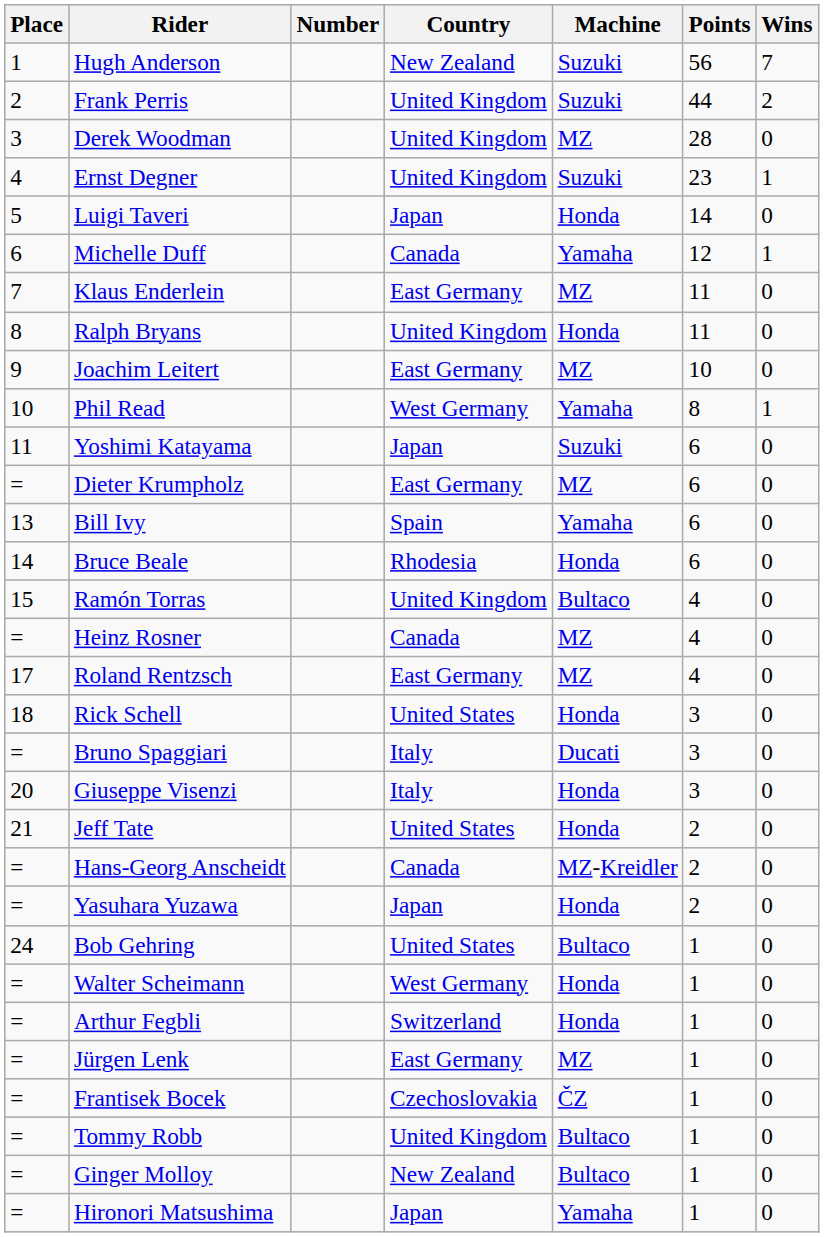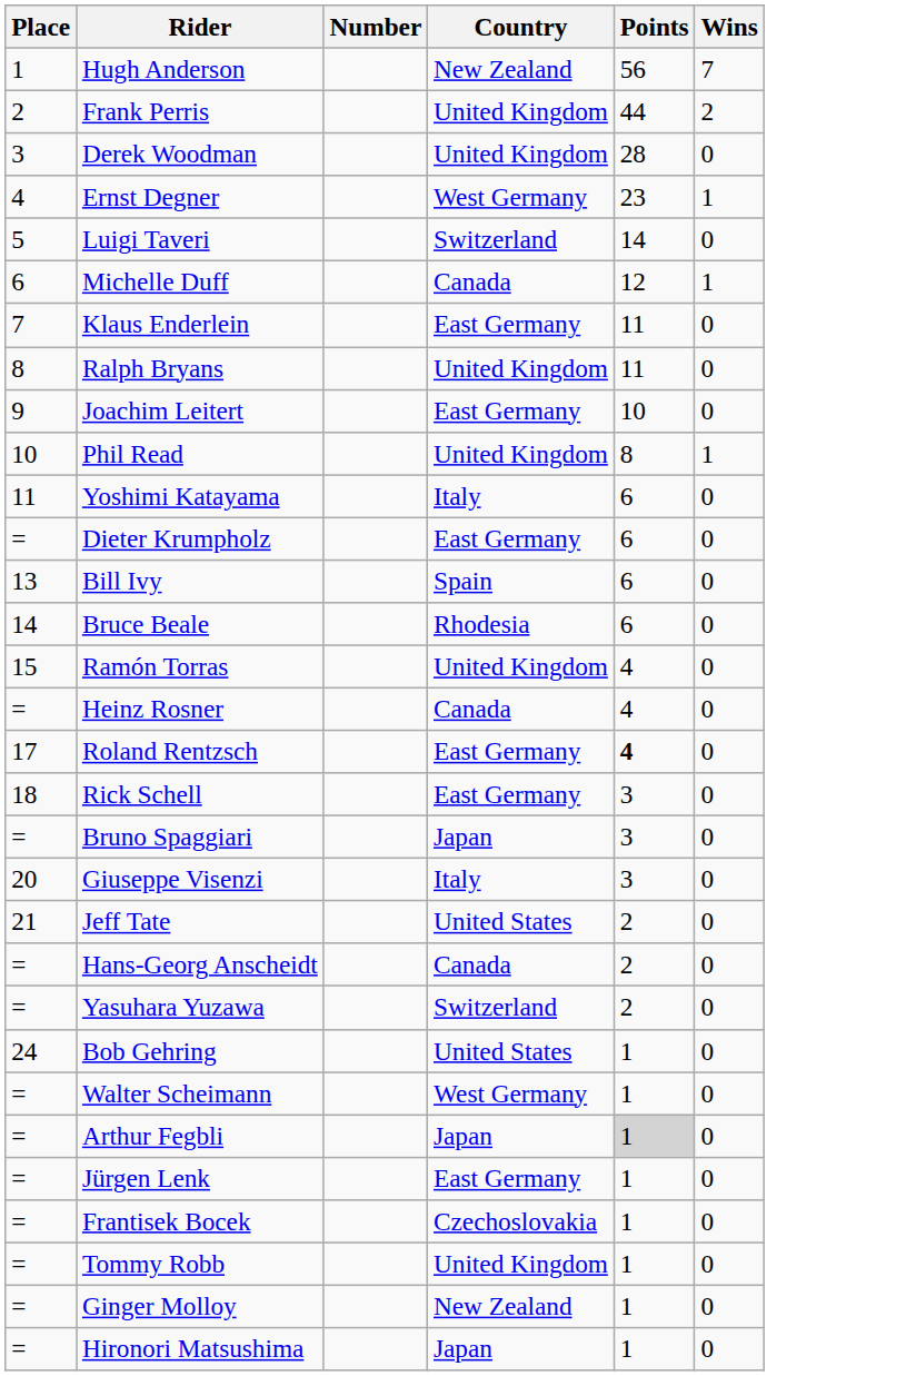- column: Machine | Suzuki | Suzuki | MZ | Suzuki | Honda | Yamaha | MZ | Honda | MZ | Yamaha | Suzuki | MZ | Yamaha | Honda | Bultaco | MZ | MZ | Honda | Ducati | Honda | Honda | MZ-Kreidler | Honda | Bultaco | Honda | Honda | MZ | ČZ | Bultaco | Bultaco | Yamaha
Ernst Degner | Country: United Kingdom -> West Germany
Luigi Taveri | Country: Japan -> Switzerland
Phil Read | Country: West Germany -> United Kingdom
Yoshimi Katayama | Country: Japan -> Italy
Roland Rentzsch | Points: normal -> bold
Rick Schell | Country: United States -> East Germany
Bruno Spaggiari | Country: Italy -> Japan
Yasuhara Yuzawa | Country: Japan -> Switzerland
Arthur Fegbli | Country: Switzerland -> Japan
Arthur Fegbli | Points: no background -> lightgrey background
